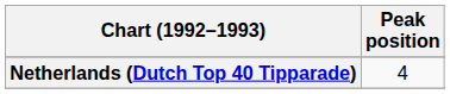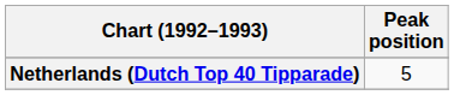Netherlands (Dutch Top 40 Tipparade) | Peak position: 4 -> 5
